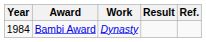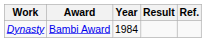columns swapped: Year <-> Work
